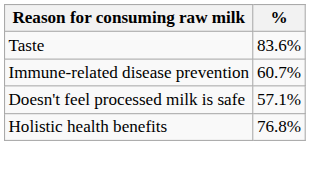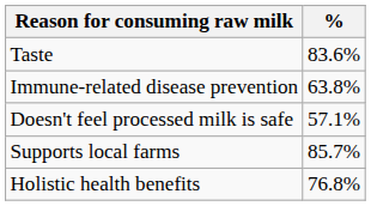Immune-related disease prevention | %: 60.7% -> 63.8%
+ row: Supports local farms | 85.7%
